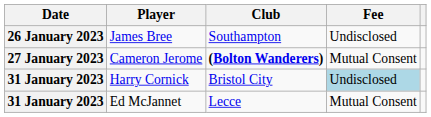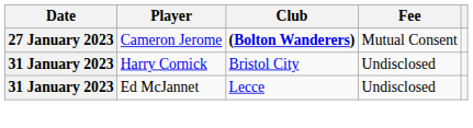- row: 26 January 2023 | James Bree | Southampton | Undisclosed
Harry Cornick | Fee: lightblue background -> no background
Ed McJannet | Fee: Mutual Consent -> Undisclosed
